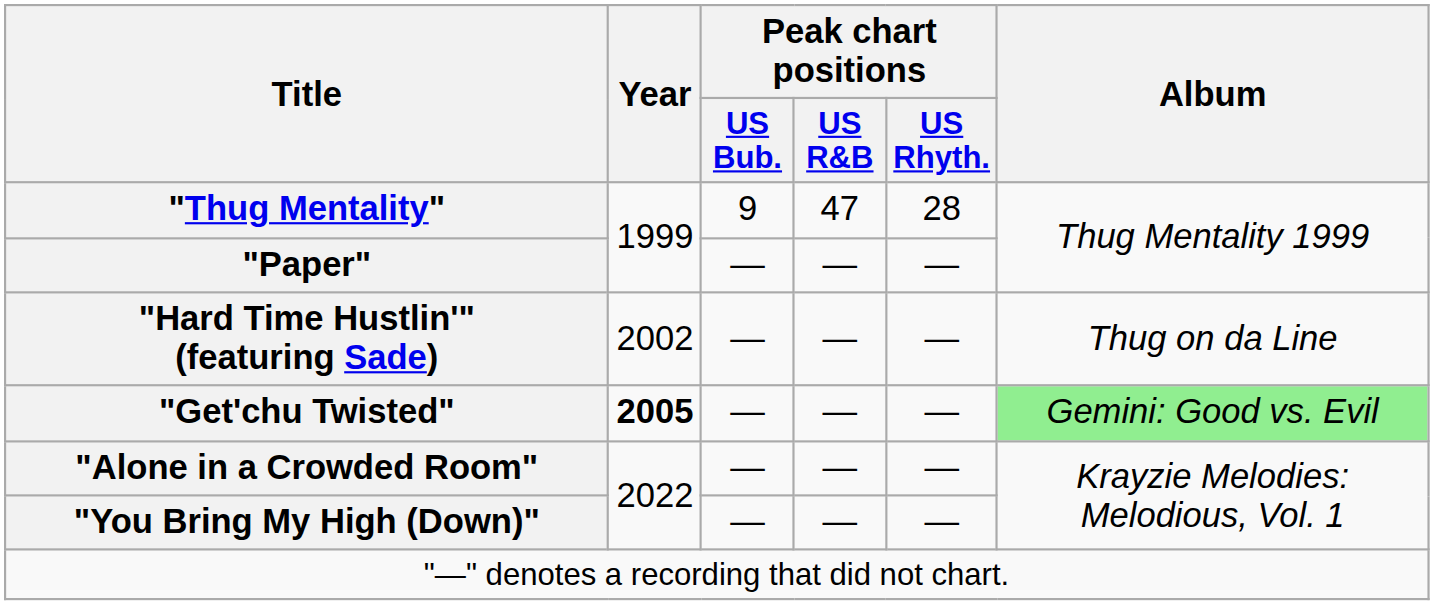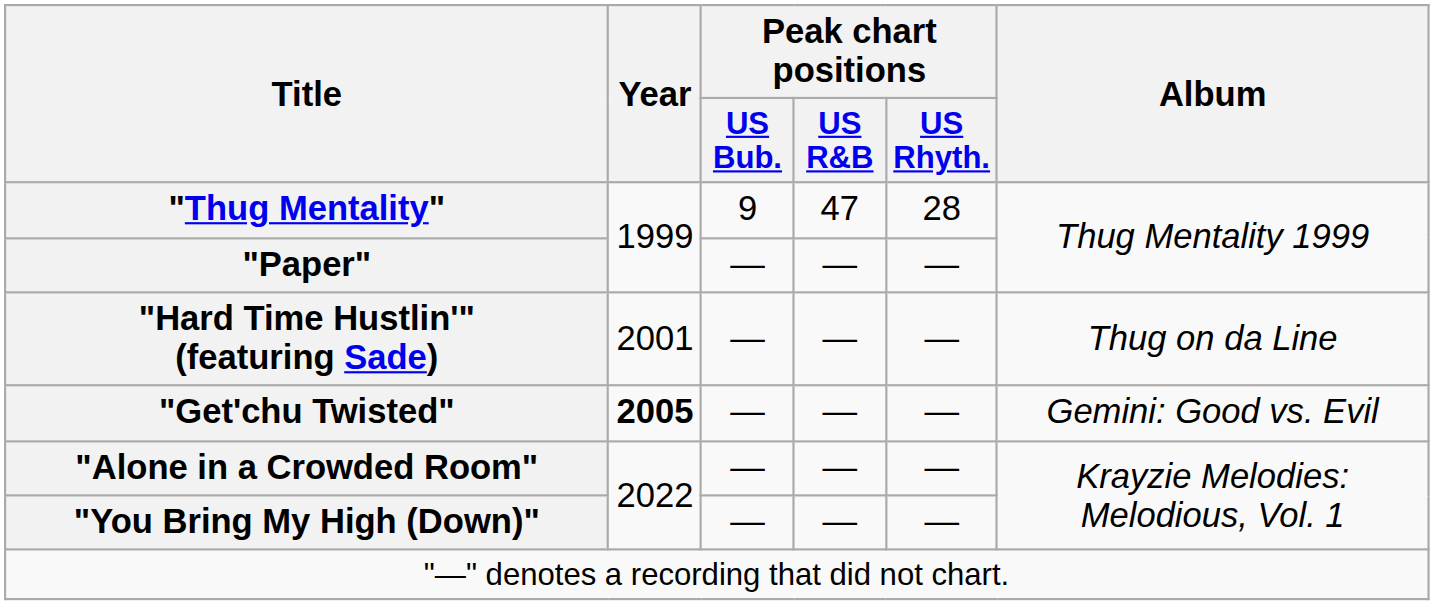"Hard Time Hustlin'" (featuring Sade) | Year: 2002 -> 2001
"Get'chu Twisted" | Album: lightgreen background -> no background
